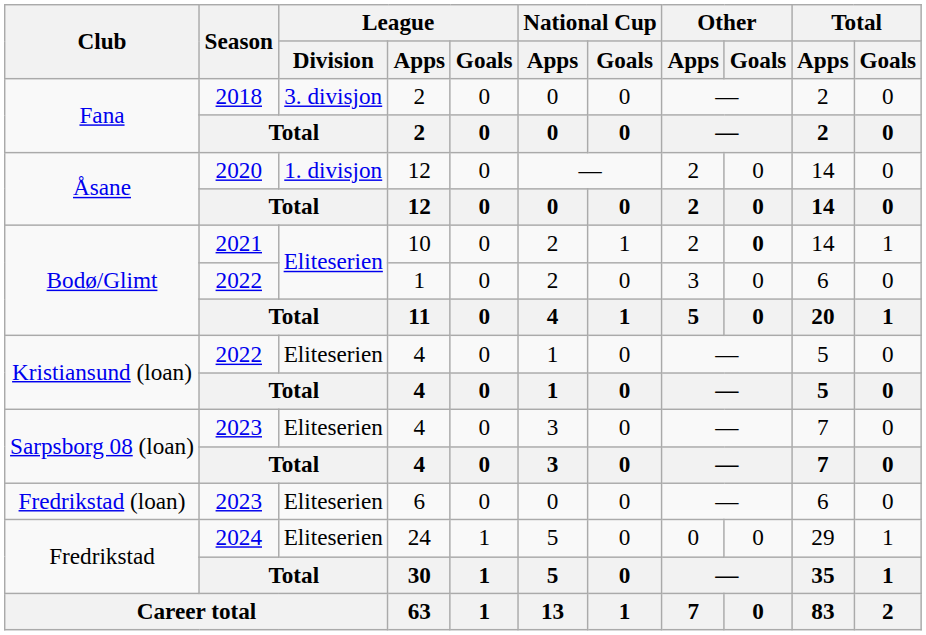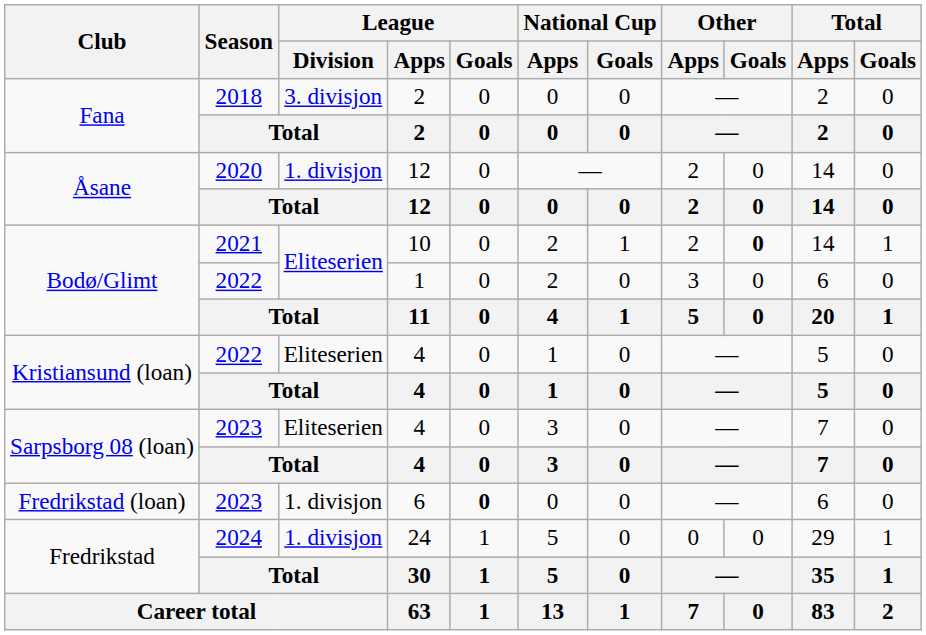Fredrikstad (loan) | League / Division: Eliteserien -> 1. divisjon
Fredrikstad (loan) | League / Goals: normal -> bold
Fredrikstad / 24 | League / Division: Eliteserien -> 1. divisjon
